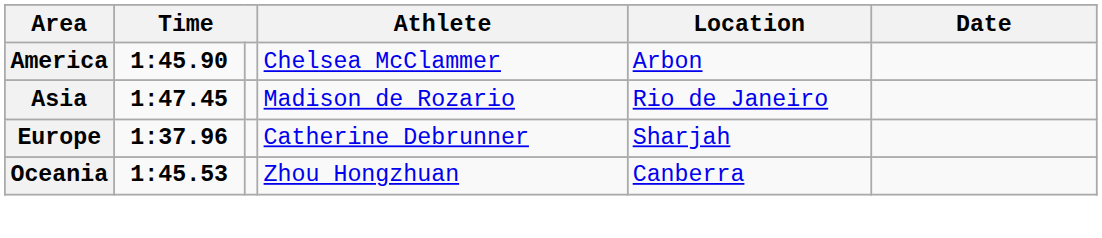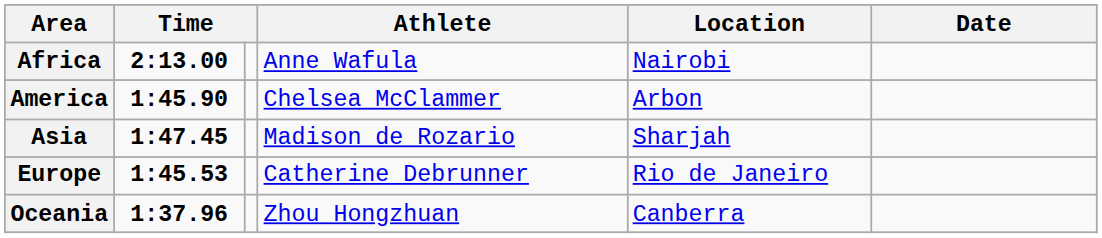+ row: Africa | 2:13.00 | Anne Wafula | Nairobi
Asia | Location: Rio de Janeiro -> Sharjah
Europe | column 2: 1:37.96 -> 1:45.53
Europe | Location: Sharjah -> Rio de Janeiro
Oceania | column 2: 1:45.53 -> 1:37.96
